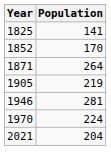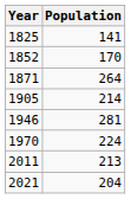1905 | Population: 219 -> 214
+ row: 2011 | 213
